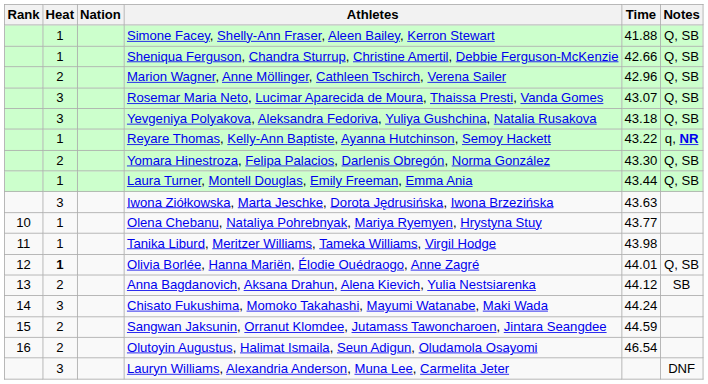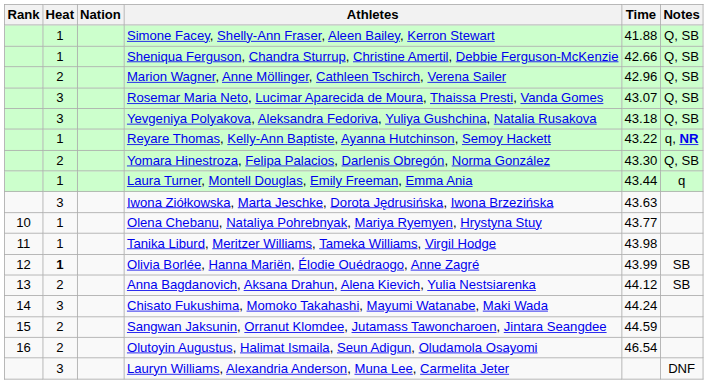Laura Turner, Montell Douglas, Emily Freeman, Emma Ania | Notes: Q, SB -> q
Olivia Borlée, Hanna Mariën, Élodie Ouédraogo, Anne Zagré | Time: 44.01 -> 43.99
Olivia Borlée, Hanna Mariën, Élodie Ouédraogo, Anne Zagré | Notes: Q, SB -> SB
